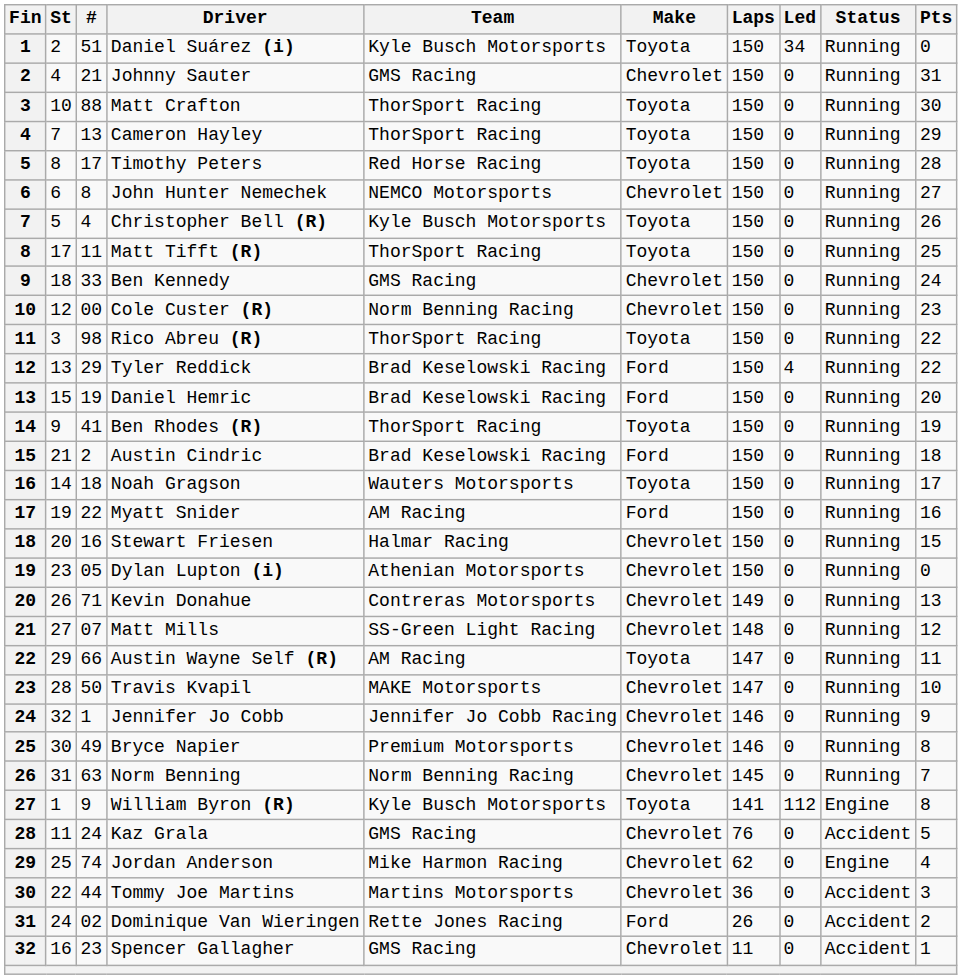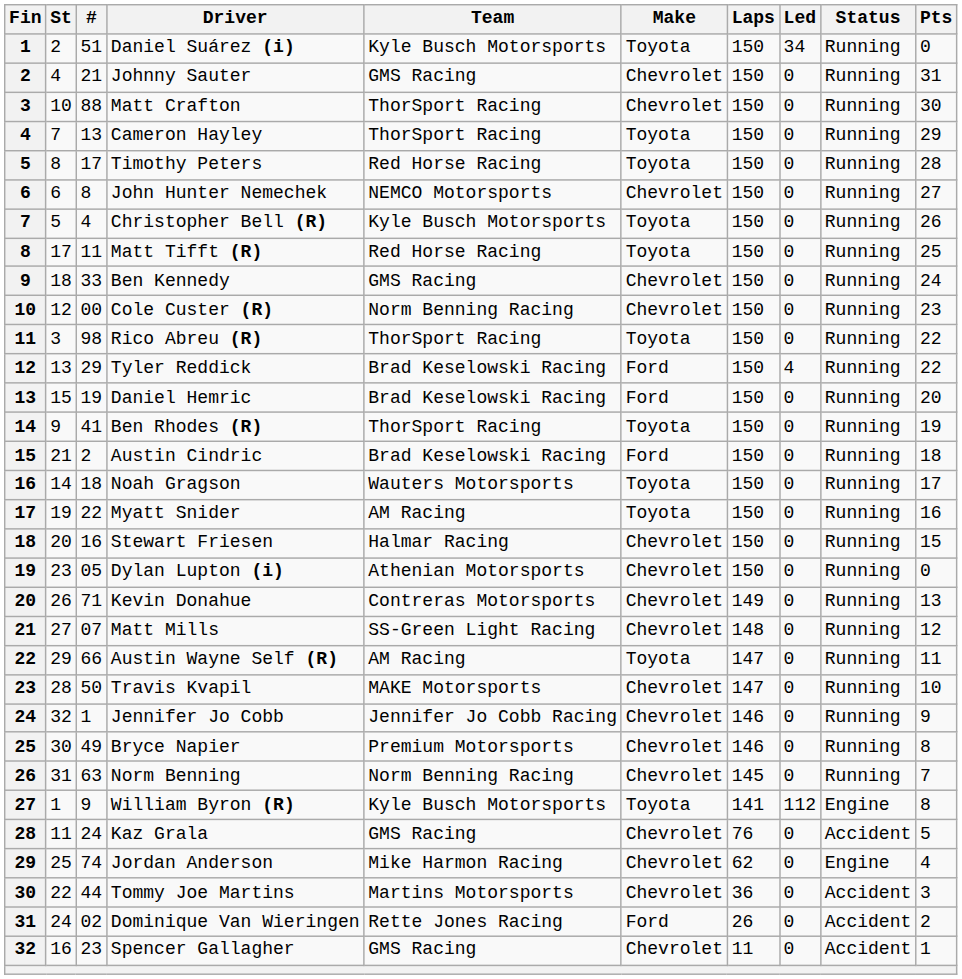Matt Crafton | Make: Toyota -> Chevrolet
Matt Tifft (R) | Team: ThorSport Racing -> Red Horse Racing
Myatt Snider | Make: Ford -> Toyota
